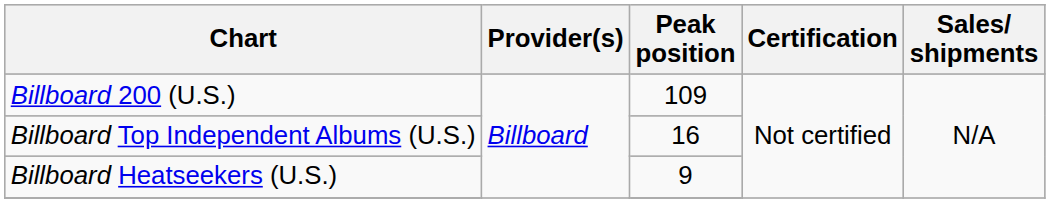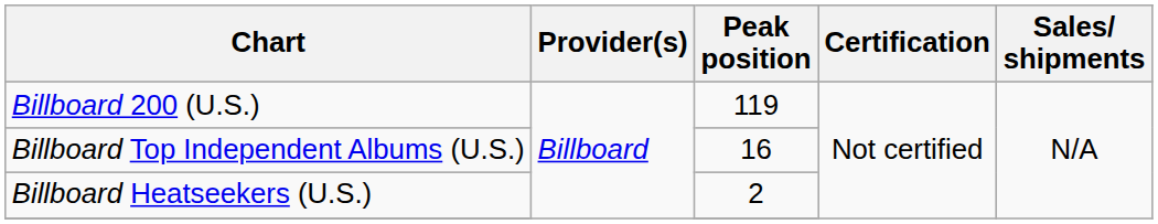Billboard 200 (U.S.) | Peak position: 109 -> 119
Billboard Heatseekers (U.S.) | Peak position: 9 -> 2
